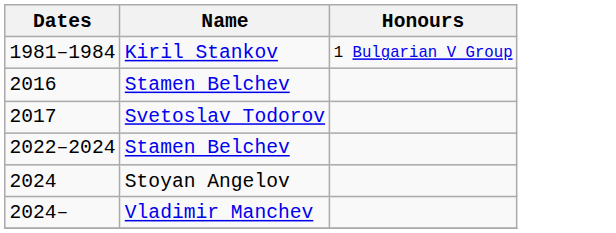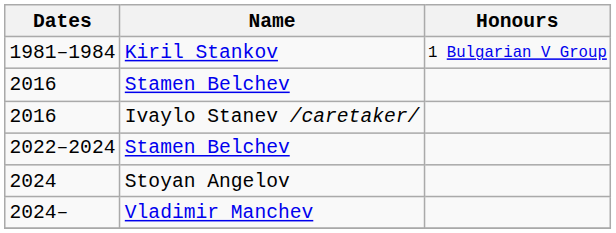+ row: 2016 | Ivaylo Stanev /caretaker/
- row: 2017 | Svetoslav Todorov
